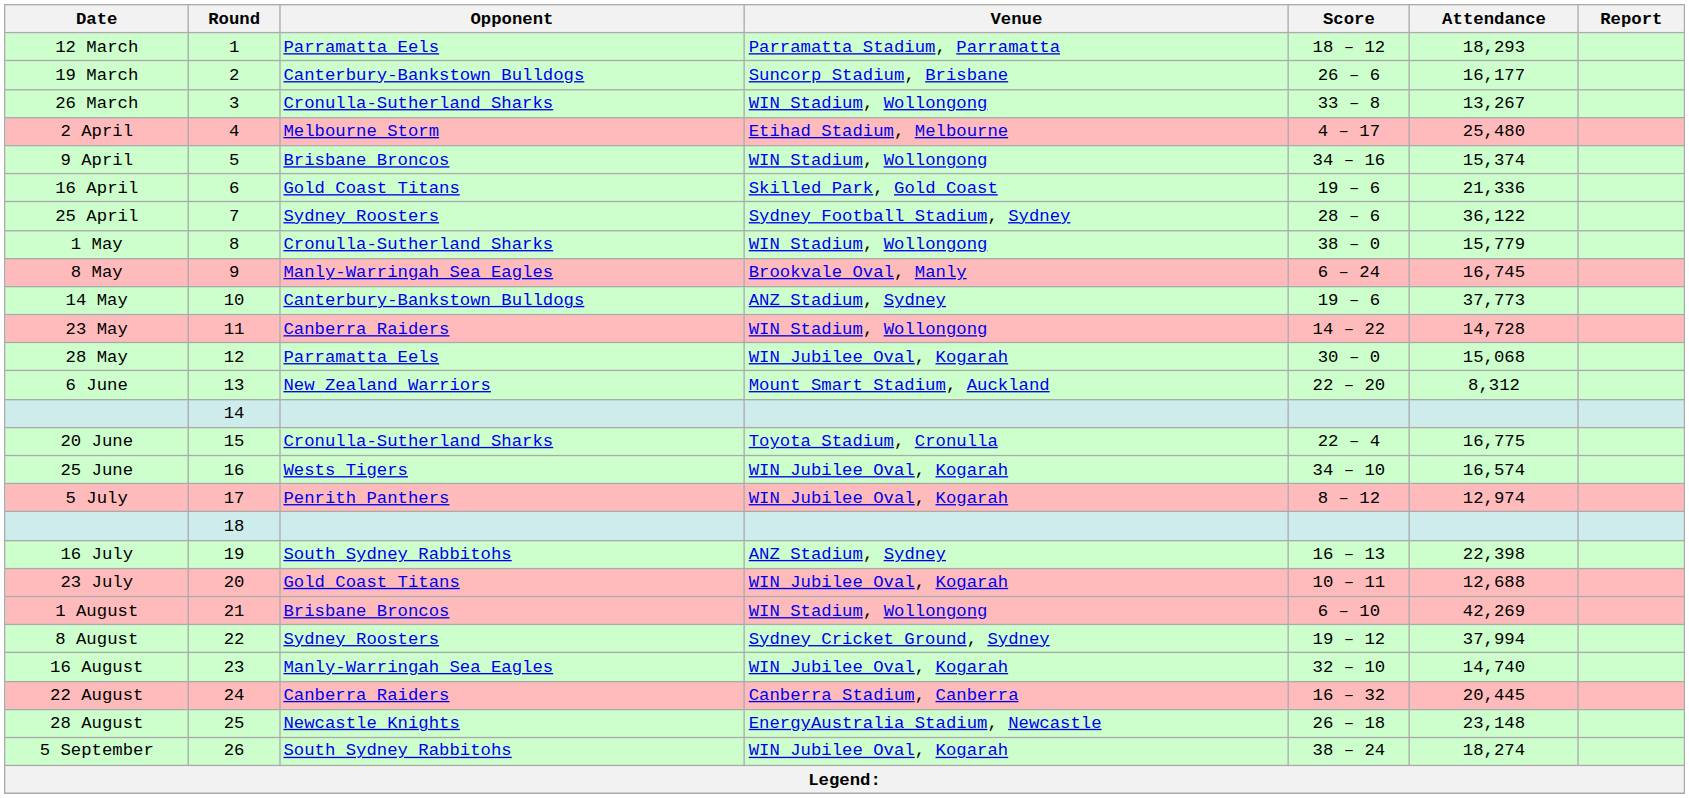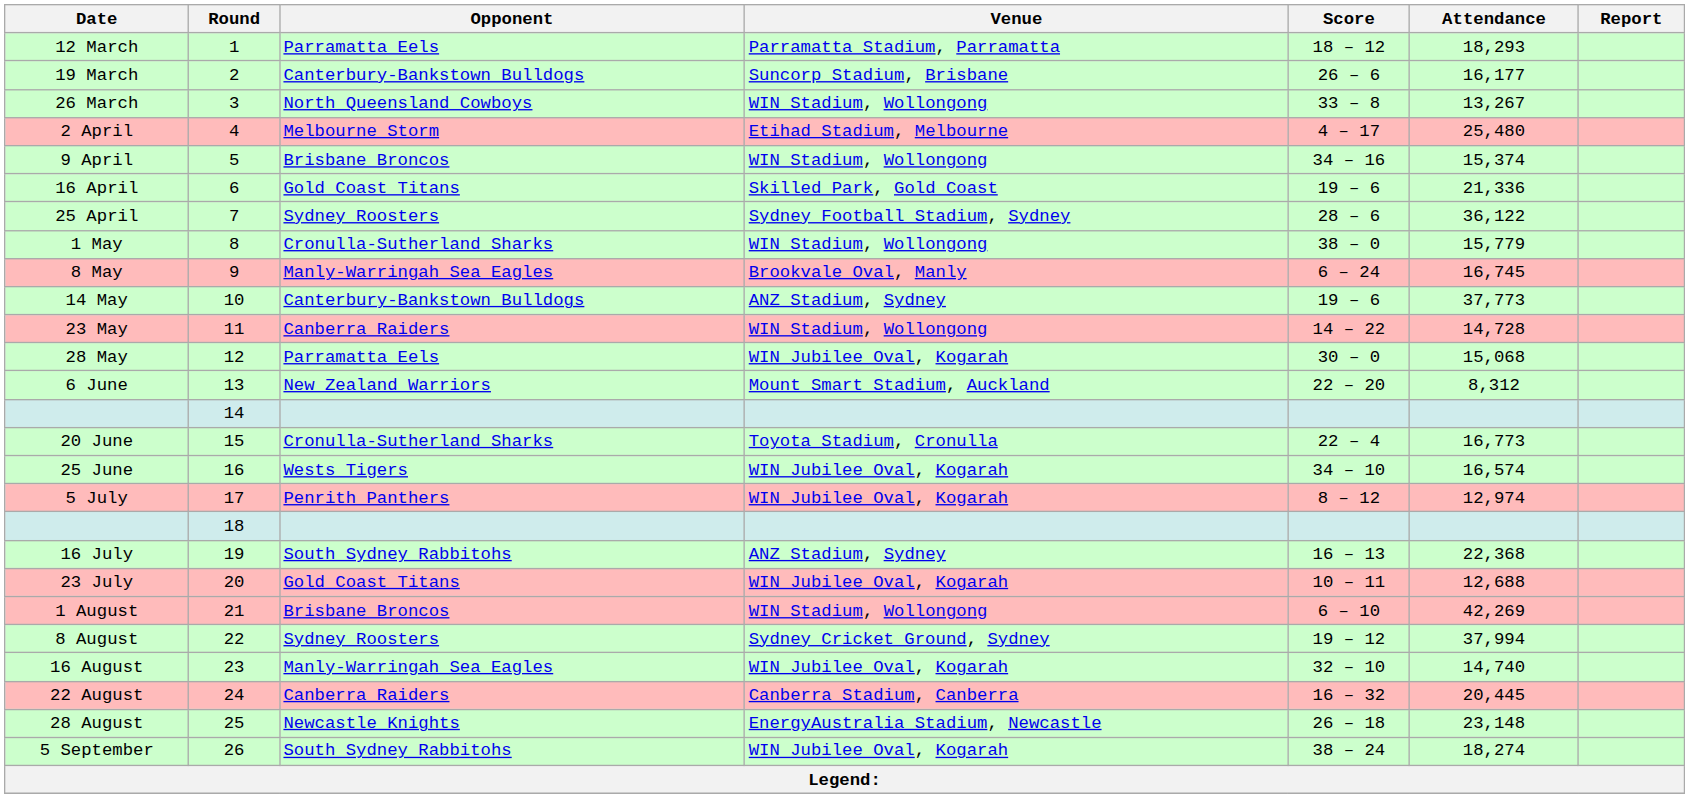26 March | Opponent: Cronulla-Sutherland Sharks -> North Queensland Cowboys
20 June | Attendance: 16,775 -> 16,773
16 July | Attendance: 22,398 -> 22,368
